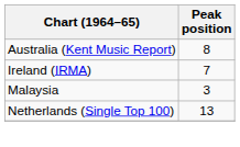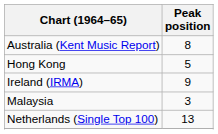+ row: Hong Kong | 5
Ireland (IRMA) | Peak position: 7 -> 9
